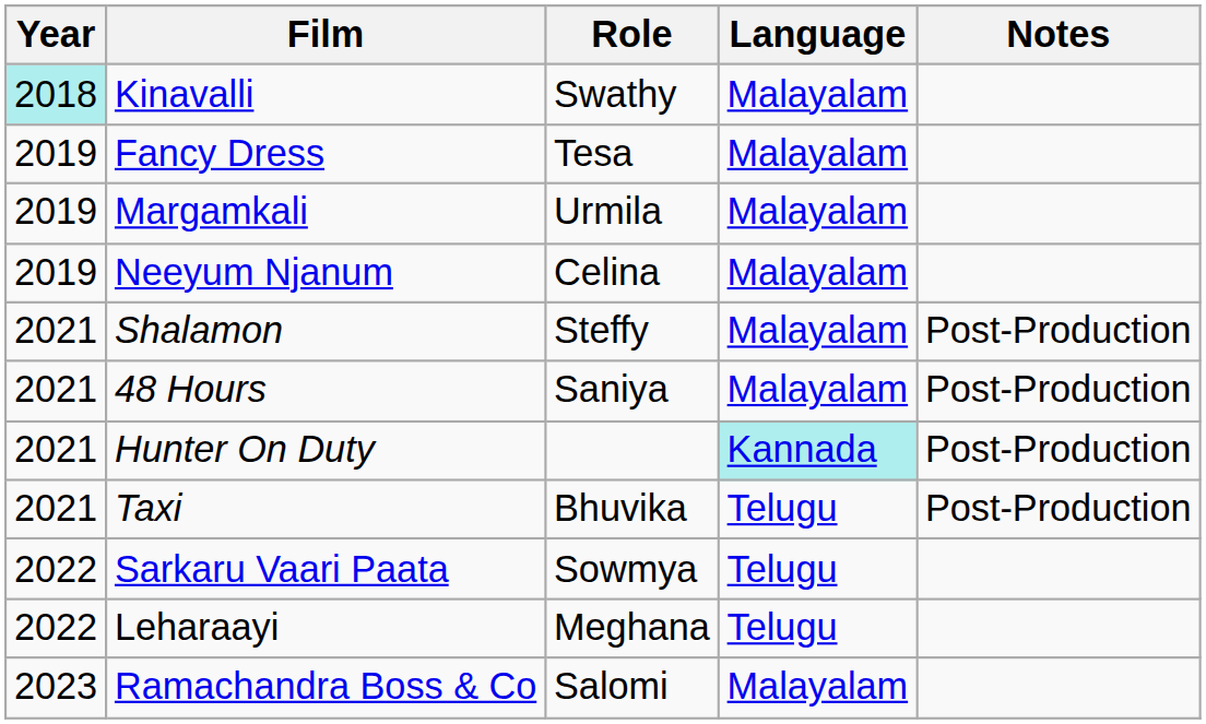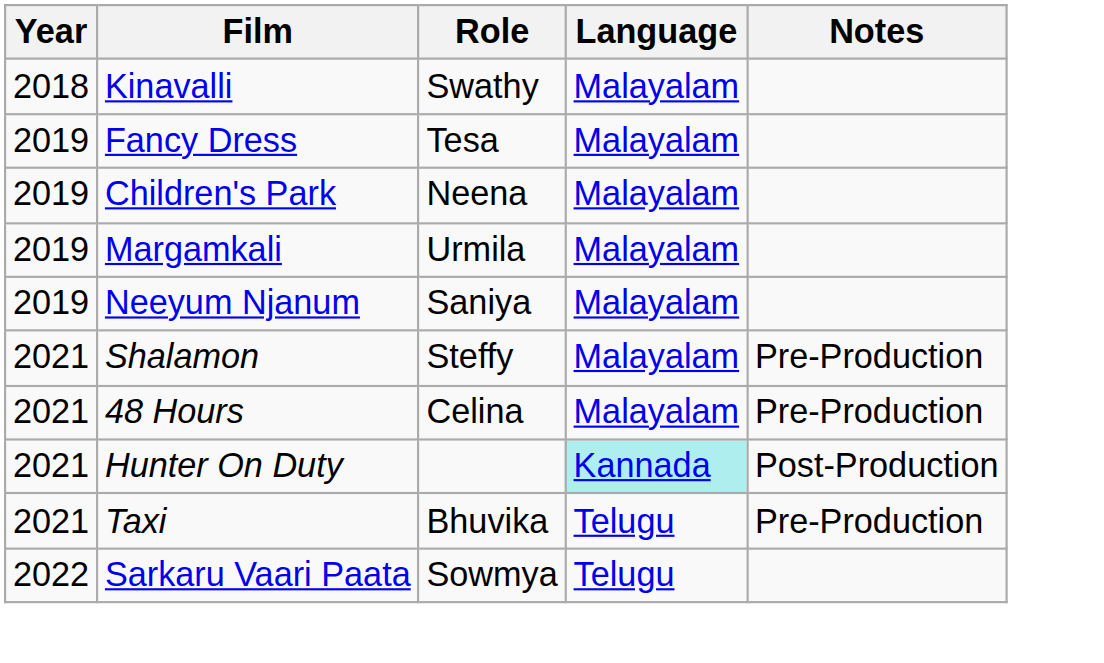Kinavalli | Year: paleturquoise background -> no background
+ row: 2019 | Children's Park | Neena | Malayalam
Neeyum Njanum | Role: Celina -> Saniya
Shalamon | Notes: Post-Production -> Pre-Production
48 Hours | Role: Saniya -> Celina
48 Hours | Notes: Post-Production -> Pre-Production
Taxi | Notes: Post-Production -> Pre-Production
- row: 2022 | Leharaayi | Meghana | Telugu
- row: 2023 | Ramachandra Boss & Co | Salomi | Malayalam
